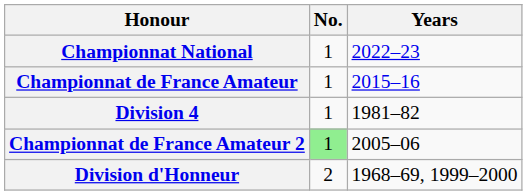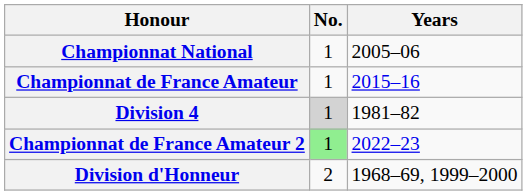Championnat National | Years: 2022–23 -> 2005–06
Division 4 | No.: no background -> lightgrey background
Championnat de France Amateur 2 | Years: 2005–06 -> 2022–23
